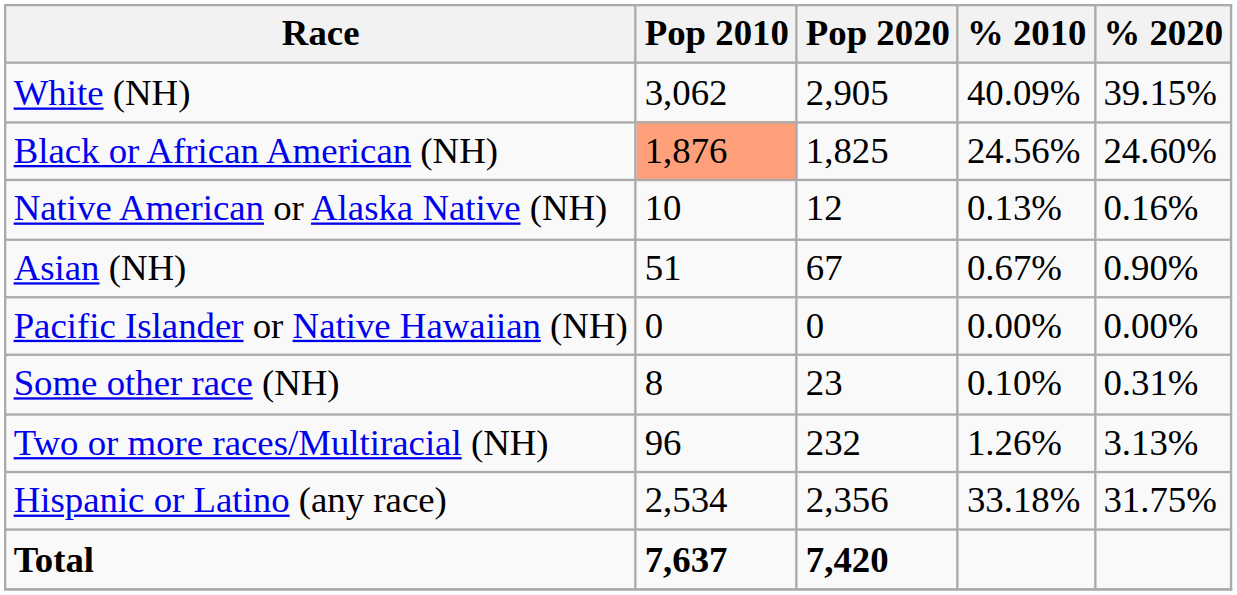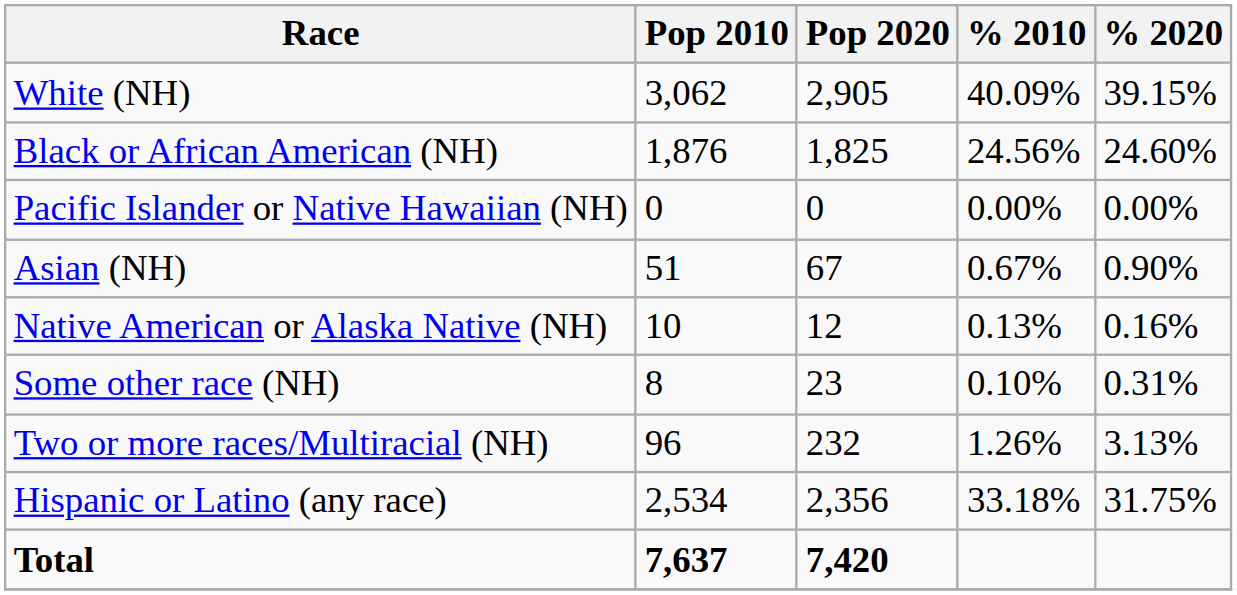Black or African American (NH) | Pop 2010: lightsalmon background -> no background
rows swapped: Native American or Alaska Native (NH) <-> Pacific Islander or Native Hawaiian (NH)
